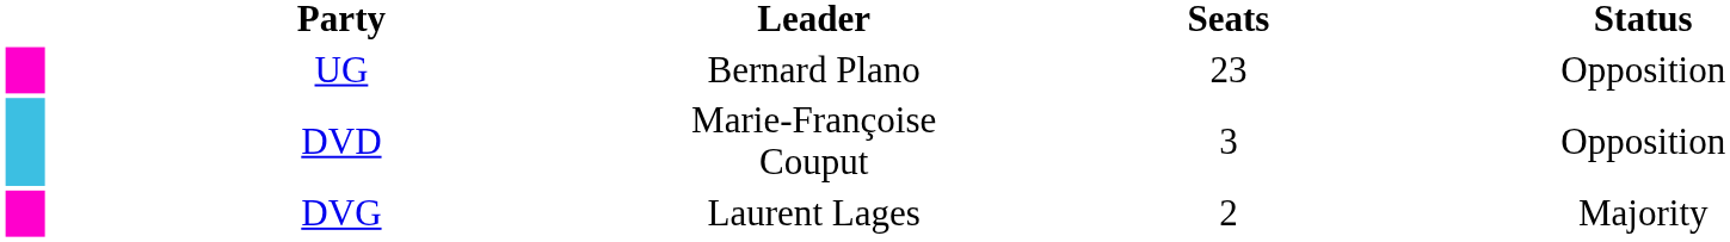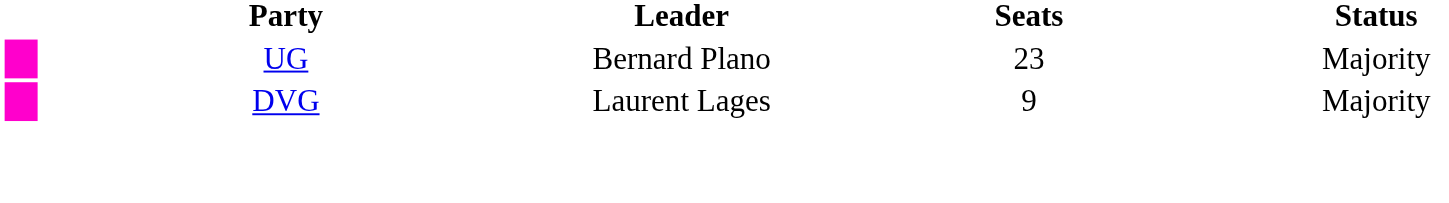UG | Status: Opposition -> Majority
- row: DVD | Marie-Françoise Couput | 3 | Opposition
DVG | Seats: 2 -> 9
